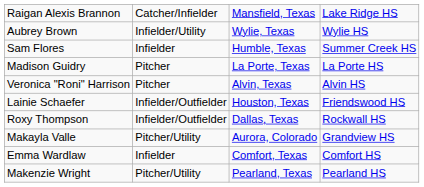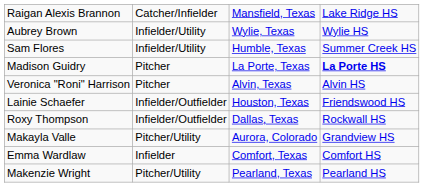Sam Flores | column 2: Infielder -> Infielder/Utility
Madison Guidry | column 4: normal -> bold
